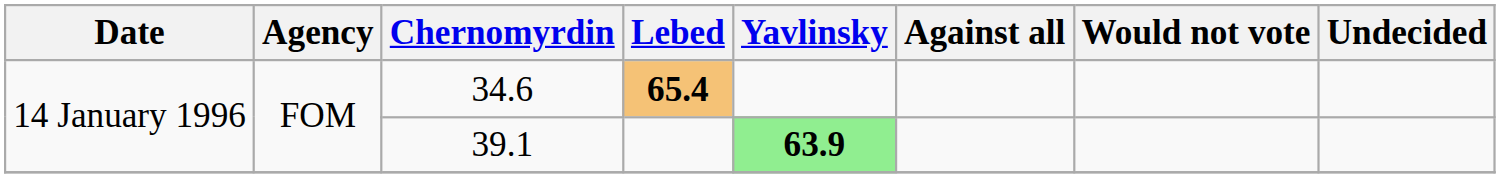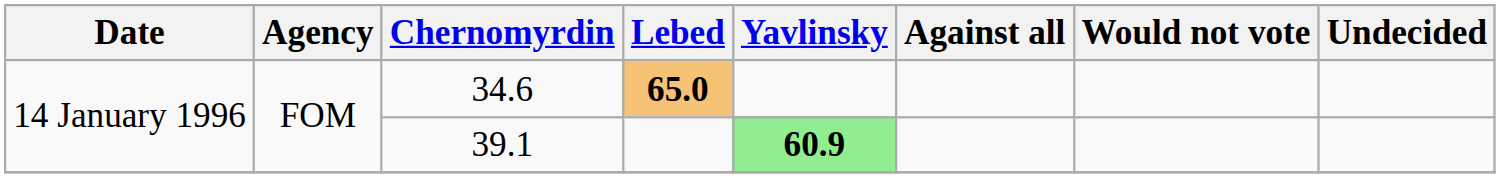34.6 | Lebed: 65.4 -> 65.0
39.1 | Yavlinsky: 63.9 -> 60.9
